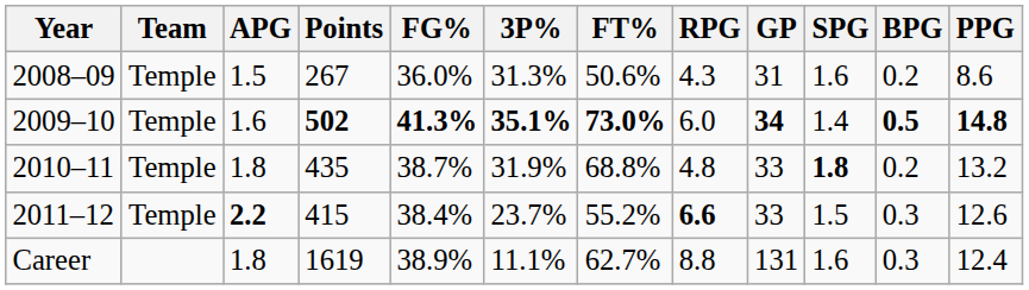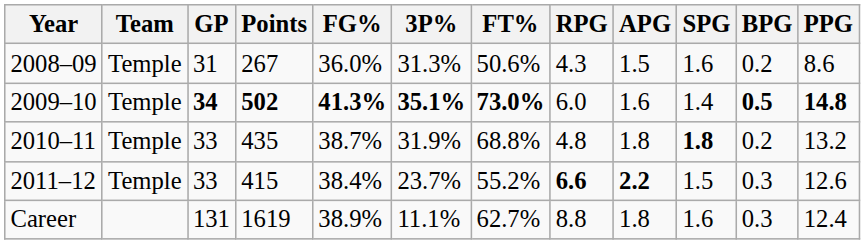columns swapped: GP <-> APG
